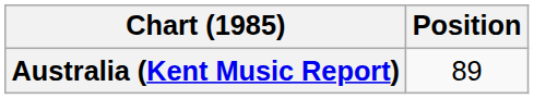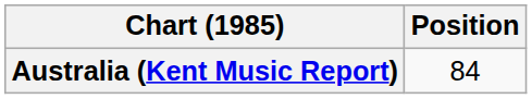Australia (Kent Music Report) | Position: 89 -> 84
